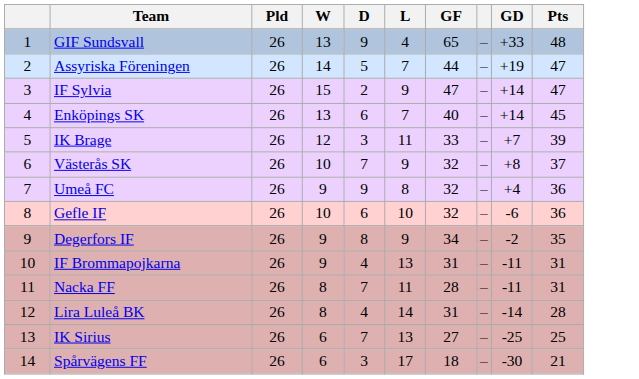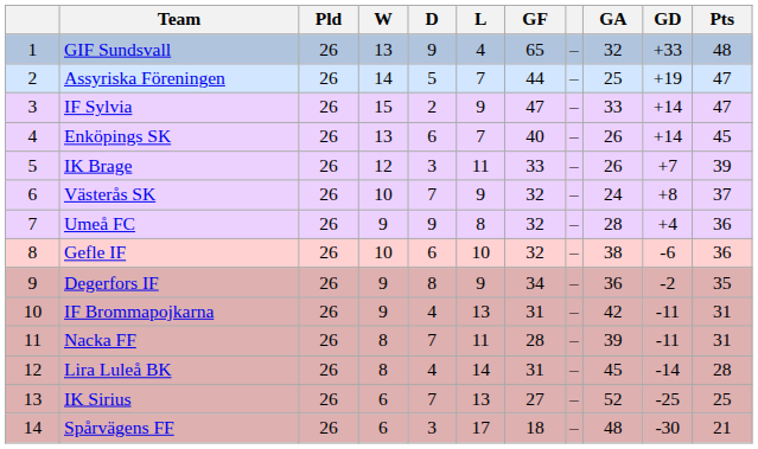+ column: GA | 32 | 25 | 33 | 26 | 26 | 24 | 28 | 38 | 36 | 42 | 39 | 45 | 52 | 48
